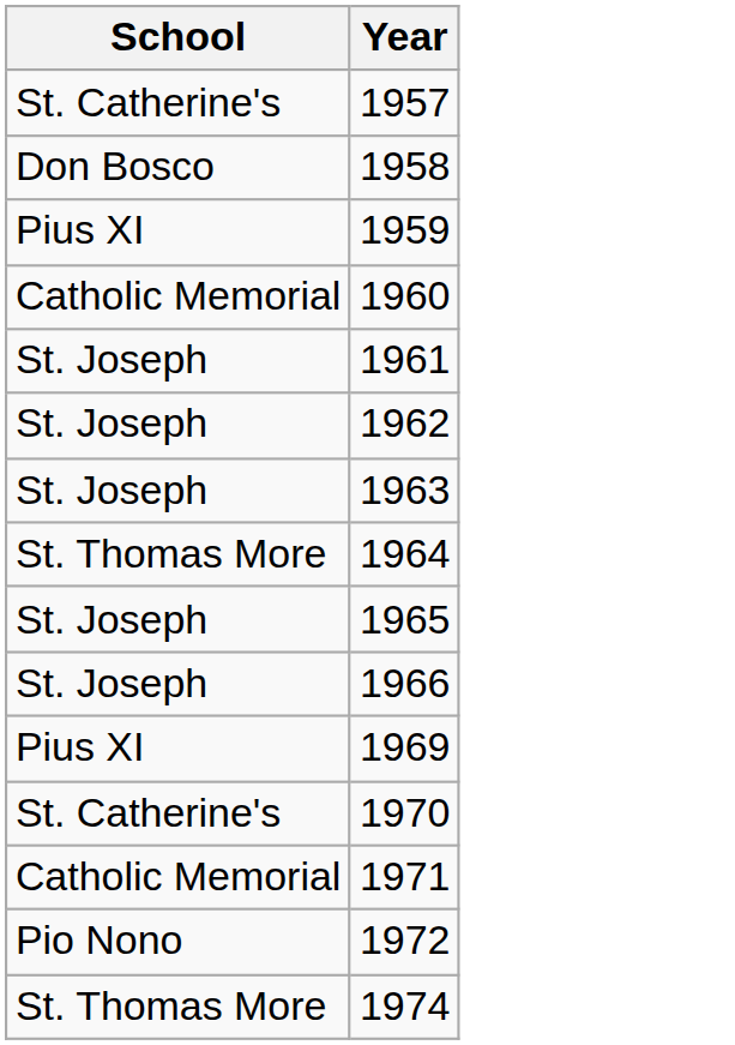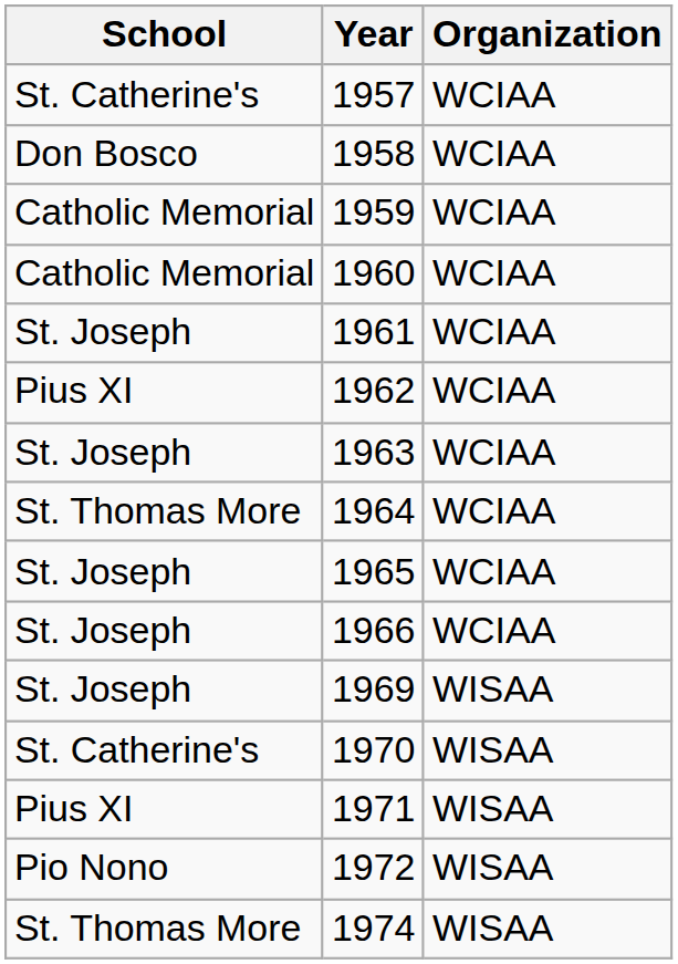+ column: Organization | WCIAA | WCIAA | WCIAA | WCIAA | WCIAA | WCIAA | WCIAA | WCIAA | WCIAA | WCIAA | WISAA | WISAA | WISAA | WISAA | WISAA
1959 | School: Pius XI -> Catholic Memorial
1962 | School: St. Joseph -> Pius XI
1969 | School: Pius XI -> St. Joseph
1971 | School: Catholic Memorial -> Pius XI
